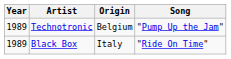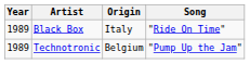rows swapped: Black Box <-> Technotronic
